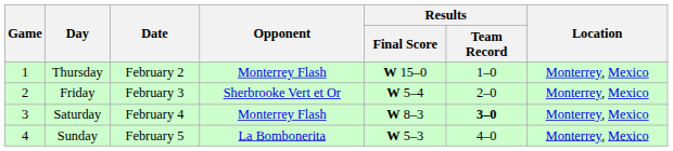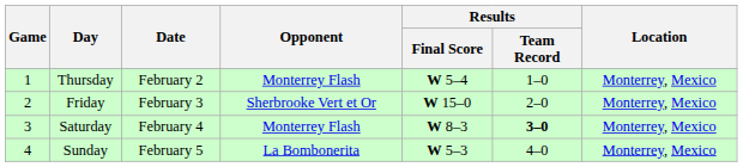Thursday | Results / Final Score: W 15–0 -> W 5–4
Friday | Results / Final Score: W 5–4 -> W 15–0
